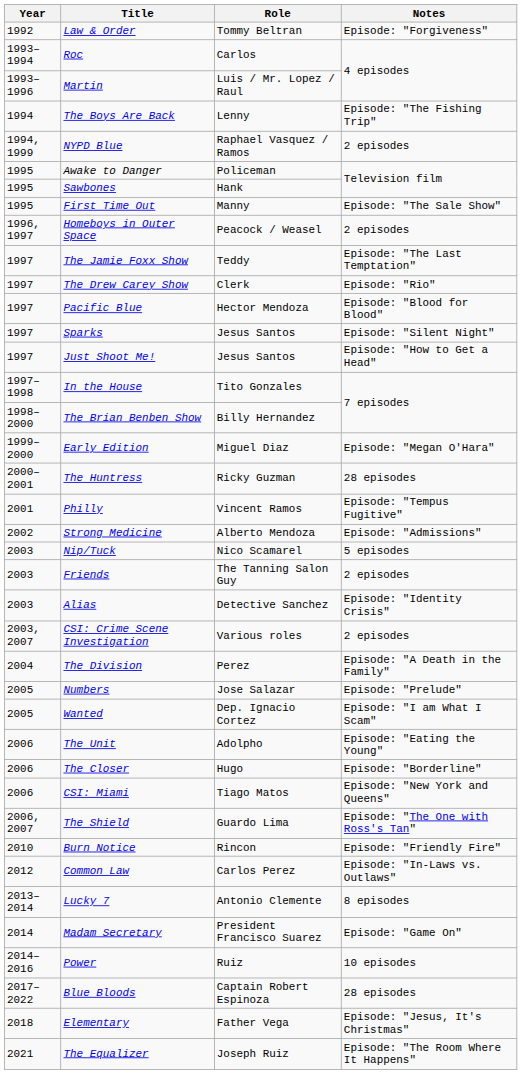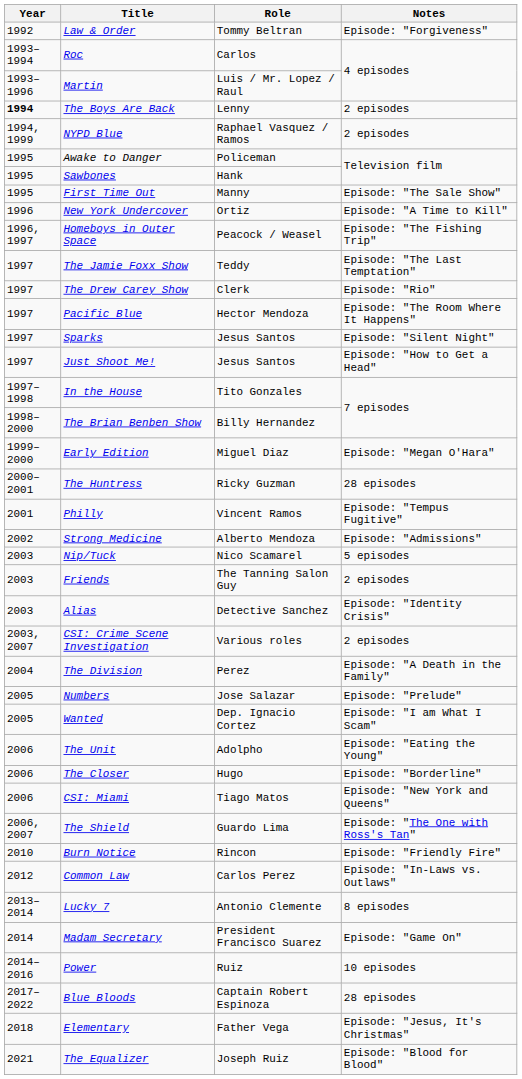The Boys Are Back | Year: normal -> bold
The Boys Are Back | Notes: Episode: "The Fishing Trip" -> 2 episodes
+ row: 1996 | New York Undercover | Ortiz | Episode: "A Time to Kill"
Homeboys in Outer Space | Notes: 2 episodes -> Episode: "The Fishing Trip"
Pacific Blue | Notes: Episode: "Blood for Blood" -> Episode: "The Room Where It Happens"
The Equalizer | Notes: Episode: "The Room Where It Happens" -> Episode: "Blood for Blood"
